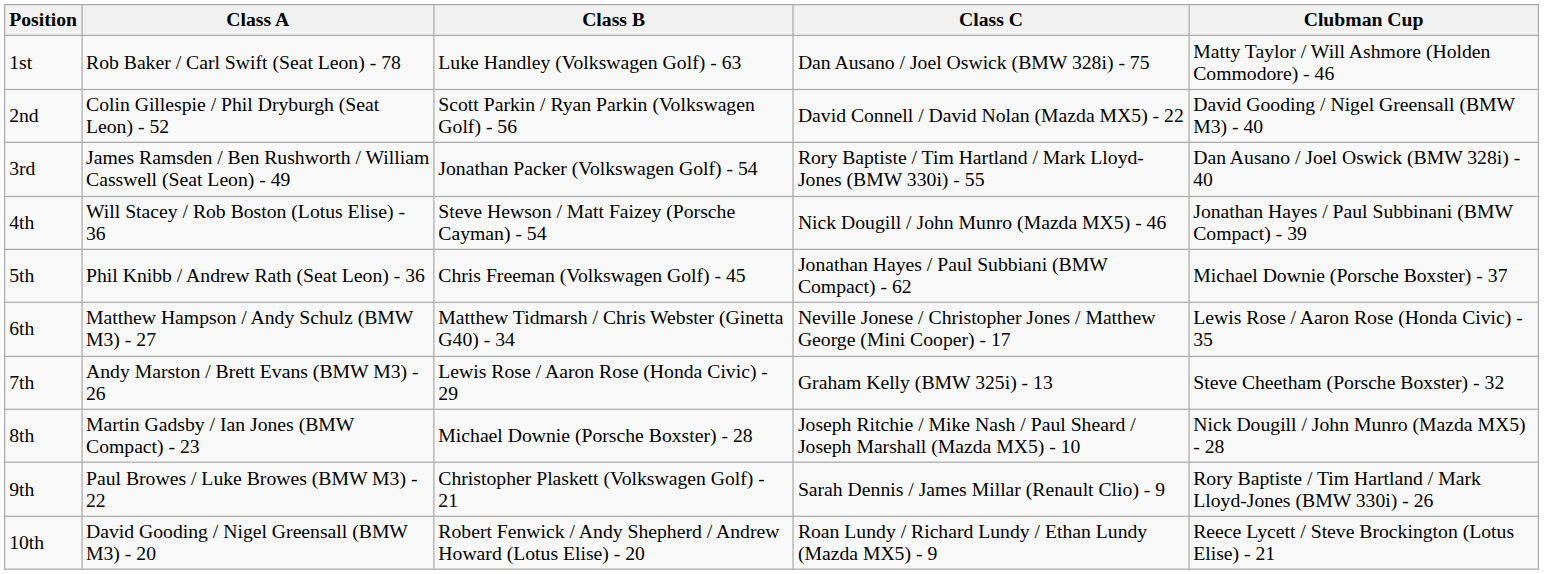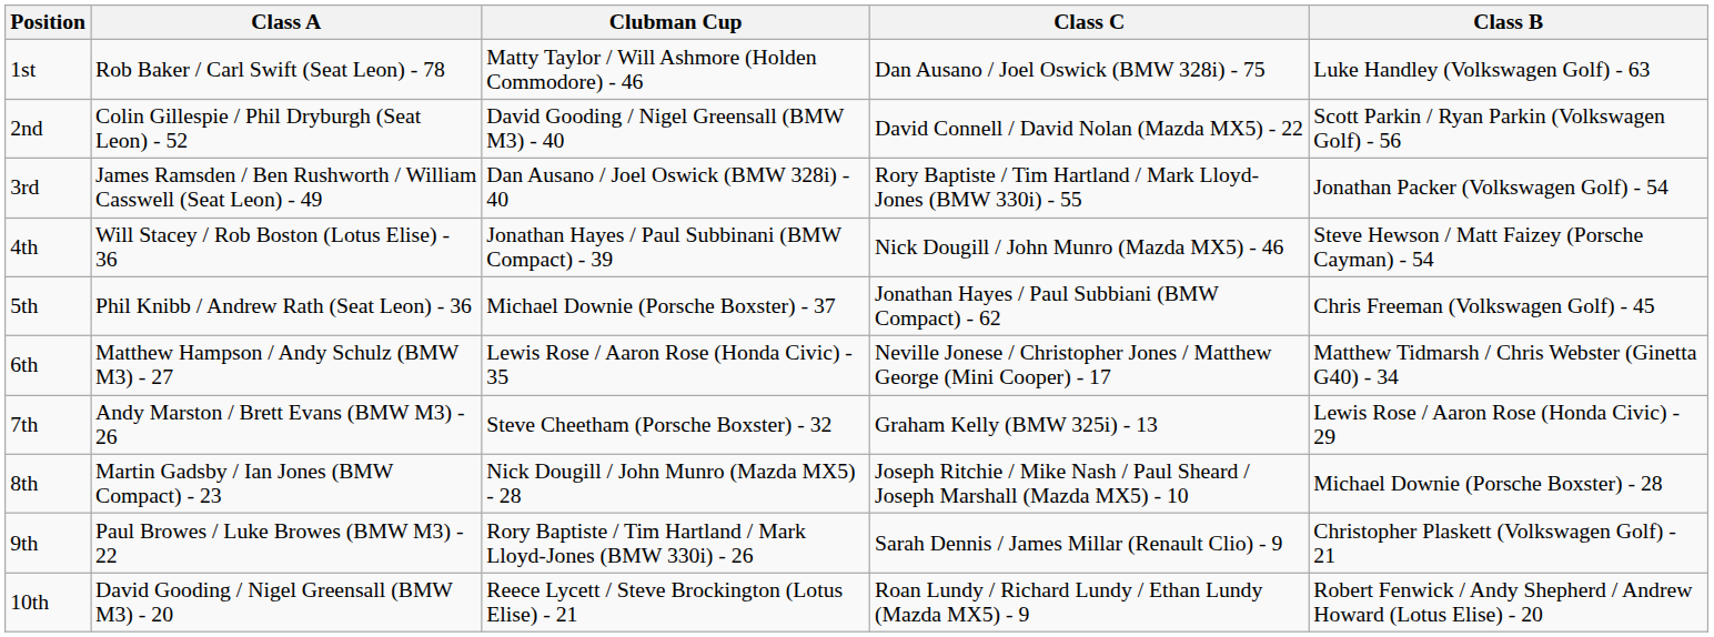columns swapped: Class B <-> Clubman Cup
